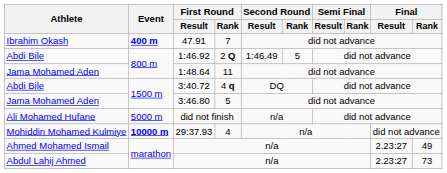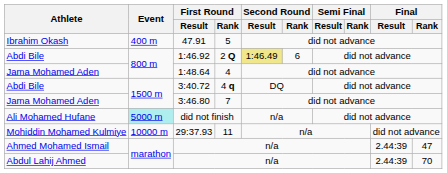47.91 | Event: bold -> normal
47.91 | First Round / Rank: 7 -> 5
1:46.92 | Second Round / Result: no background -> khaki background
1:46.92 | Second Round / Rank: 5 -> 6
1:48.64 | First Round / Rank: 11 -> 4
3:46.80 | First Round / Rank: 5 -> 7
did not finish | Event: no background -> paleturquoise background
29:37.93 | Event: bold -> normal
29:37.93 | First Round / Rank: 4 -> 11
Ahmed Mohamed Ismail / n/a | Final / Result: 2.23:27 -> 2.44:39
Ahmed Mohamed Ismail / n/a | Final / Rank: 49 -> 47
Abdul Lahij Ahmed / n/a | Final / Result: 2.23:27 -> 2.44:39
Abdul Lahij Ahmed / n/a | Final / Rank: 73 -> 70
